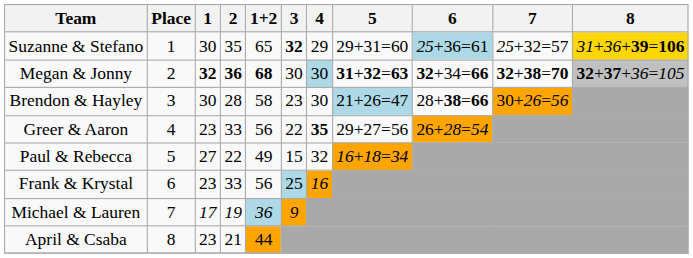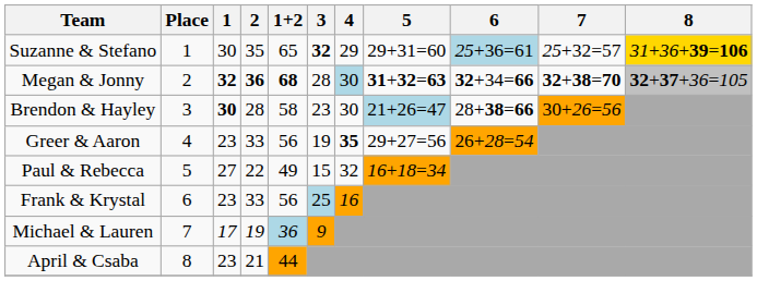Megan & Jonny | 3: 30 -> 28
Brendon & Hayley | 1: normal -> bold
Greer & Aaron | 3: 22 -> 19
